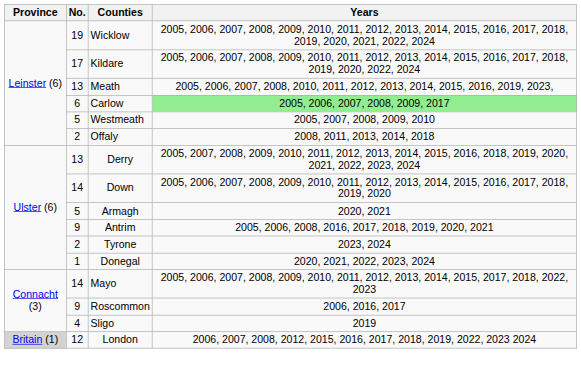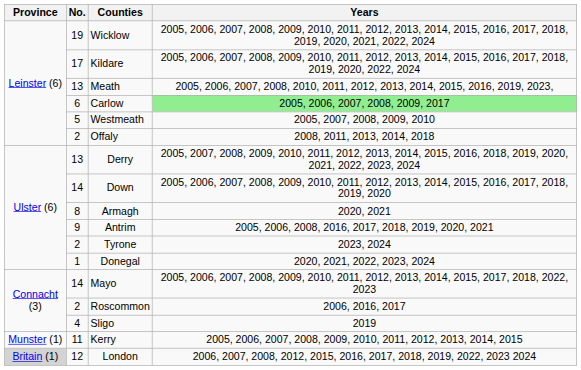Armagh | No.: 5 -> 8
Roscommon | No.: 9 -> 2
+ row: Munster (1) | 11 | Kerry | 2005, 2006, 2007, 2008, 2009, 2010, 2011, 2012, 2013, 2014, 2015
